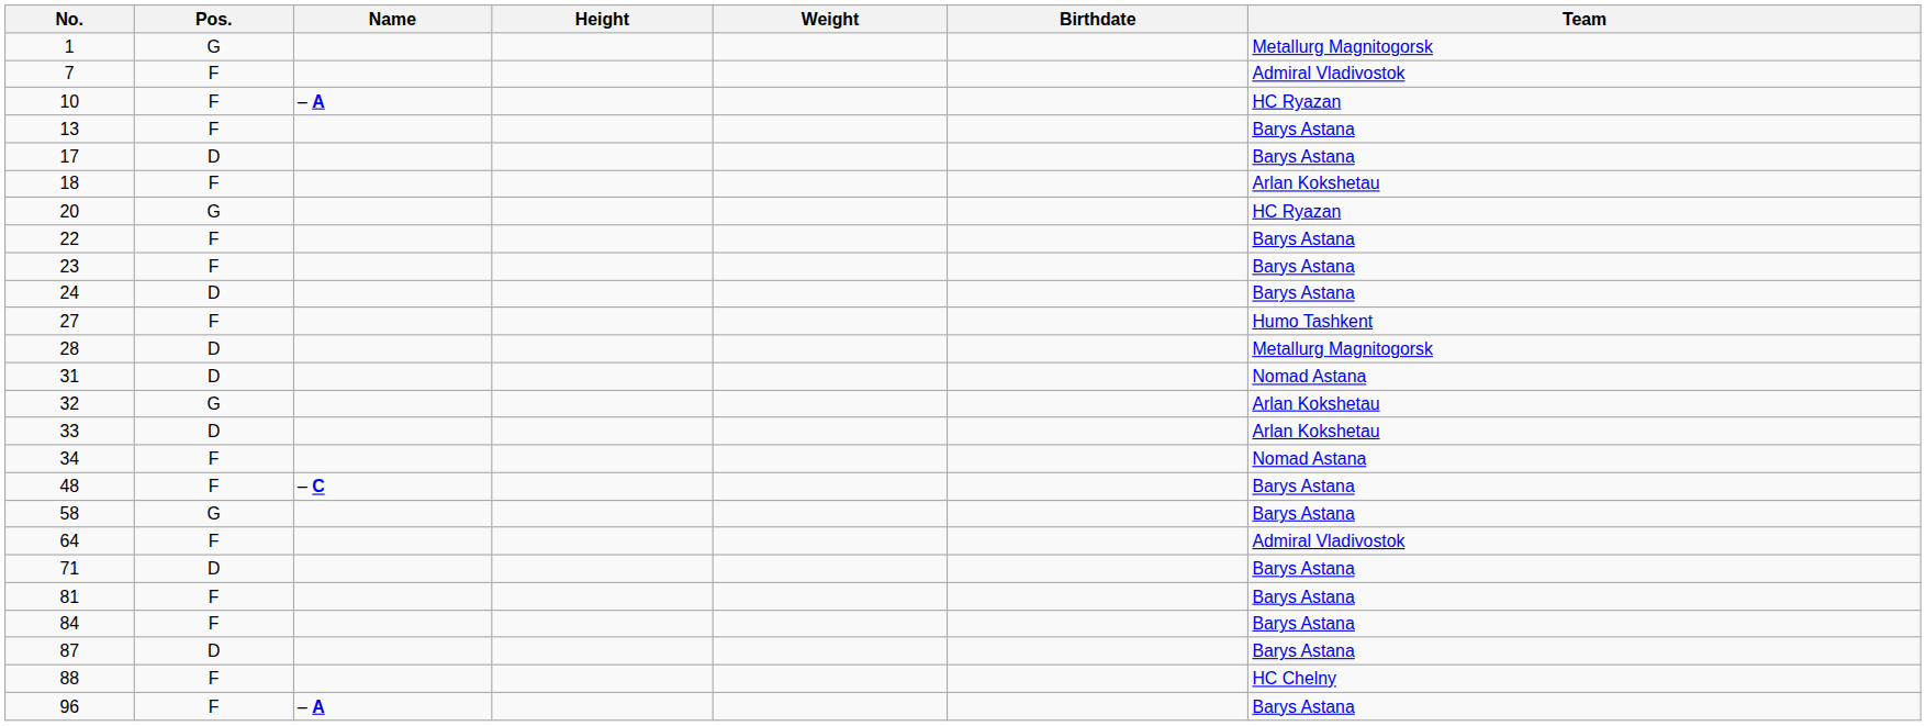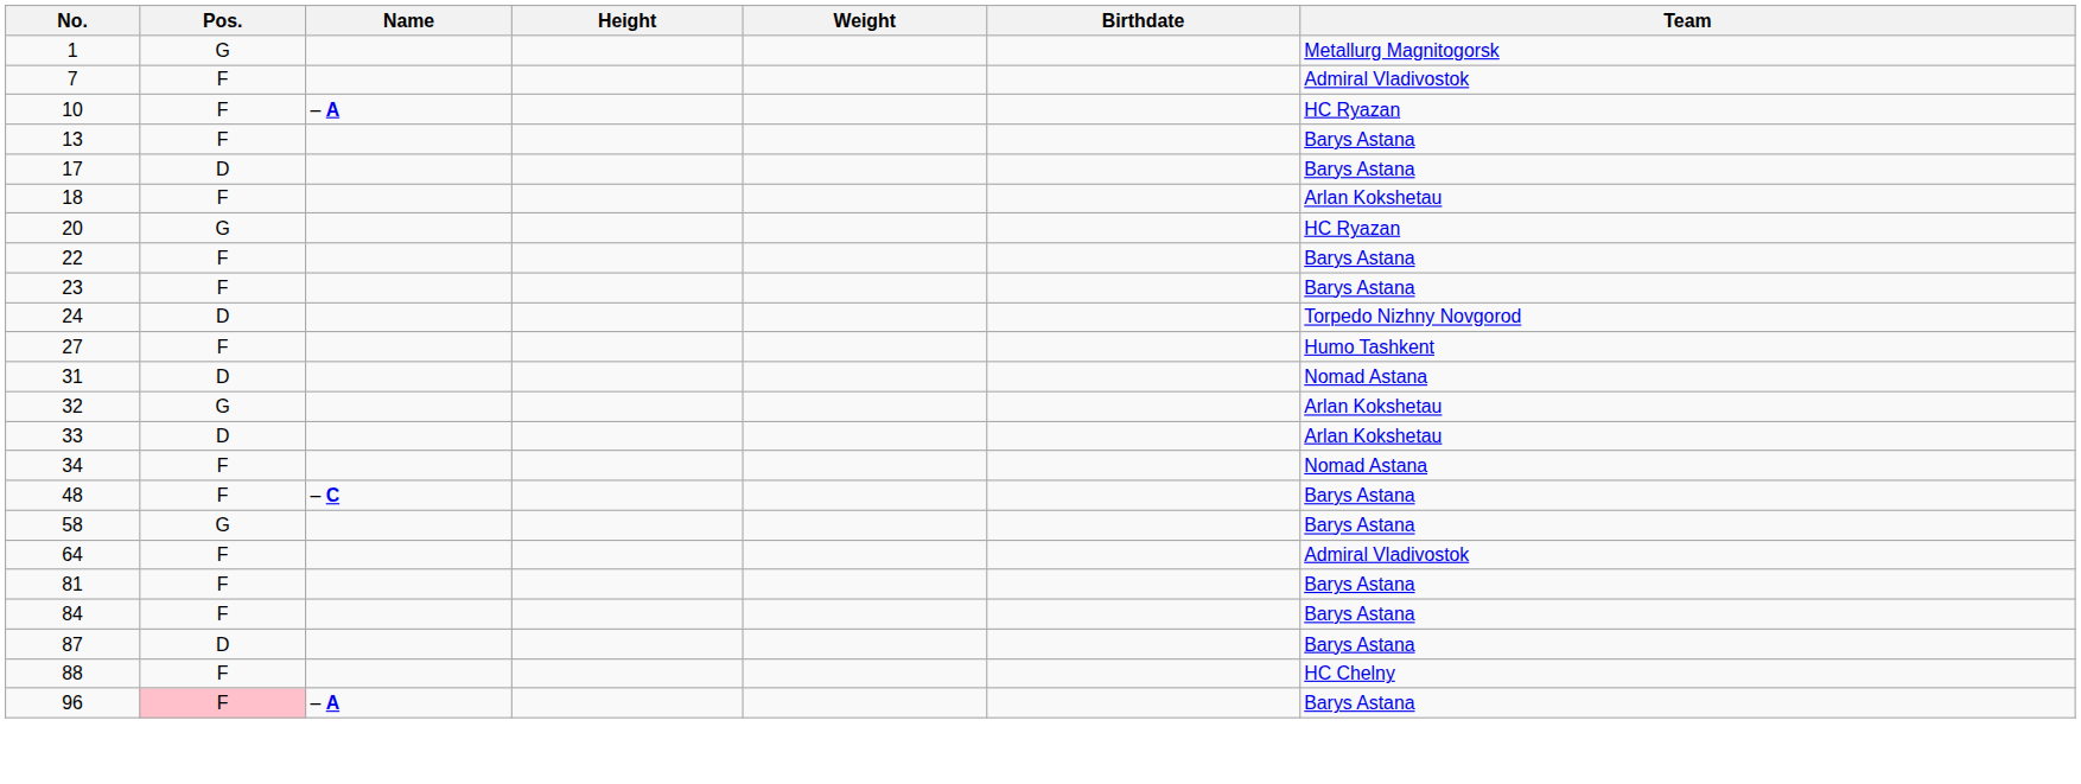24 | Team: Barys Astana -> Torpedo Nizhny Novgorod
- row: 28 | D | Metallurg Magnitogorsk
- row: 71 | D | Barys Astana
96 | Pos.: no background -> pink background
